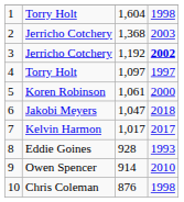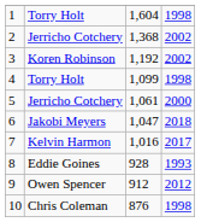2 | column 4: 2003 -> 2002
3 | column 2: Jerricho Cotchery -> Koren Robinson
3 | column 4: bold -> normal
4 | column 3: 1,097 -> 1,099
4 | column 4: 1997 -> 1998
5 | column 2: Koren Robinson -> Jerricho Cotchery
7 | column 3: 1,017 -> 1,016
9 | column 3: 914 -> 912
9 | column 4: 2010 -> 2012
